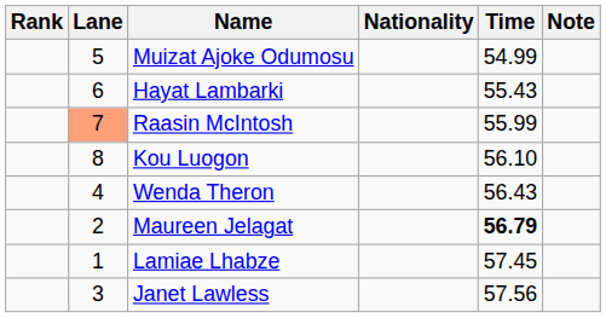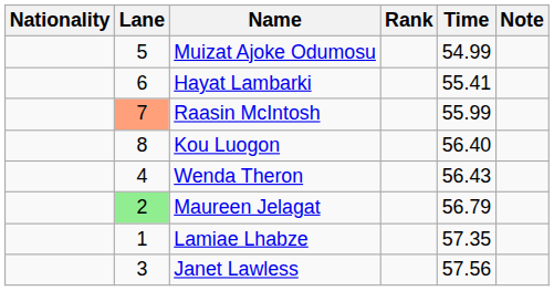columns swapped: Rank <-> Nationality
Hayat Lambarki | Time: 55.43 -> 55.41
Kou Luogon | Time: 56.10 -> 56.40
Maureen Jelagat | Lane: no background -> lightgreen background
Maureen Jelagat | Time: bold -> normal
Lamiae Lhabze | Time: 57.45 -> 57.35
